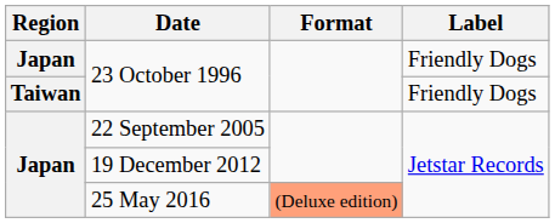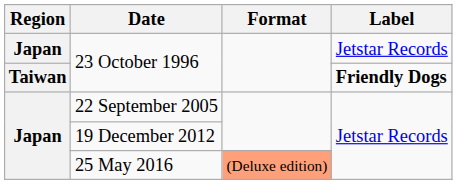Japan / 23 October 1996 | Label: Friendly Dogs -> Jetstar Records
Taiwan / 23 October 1996 | Label: normal -> bold
